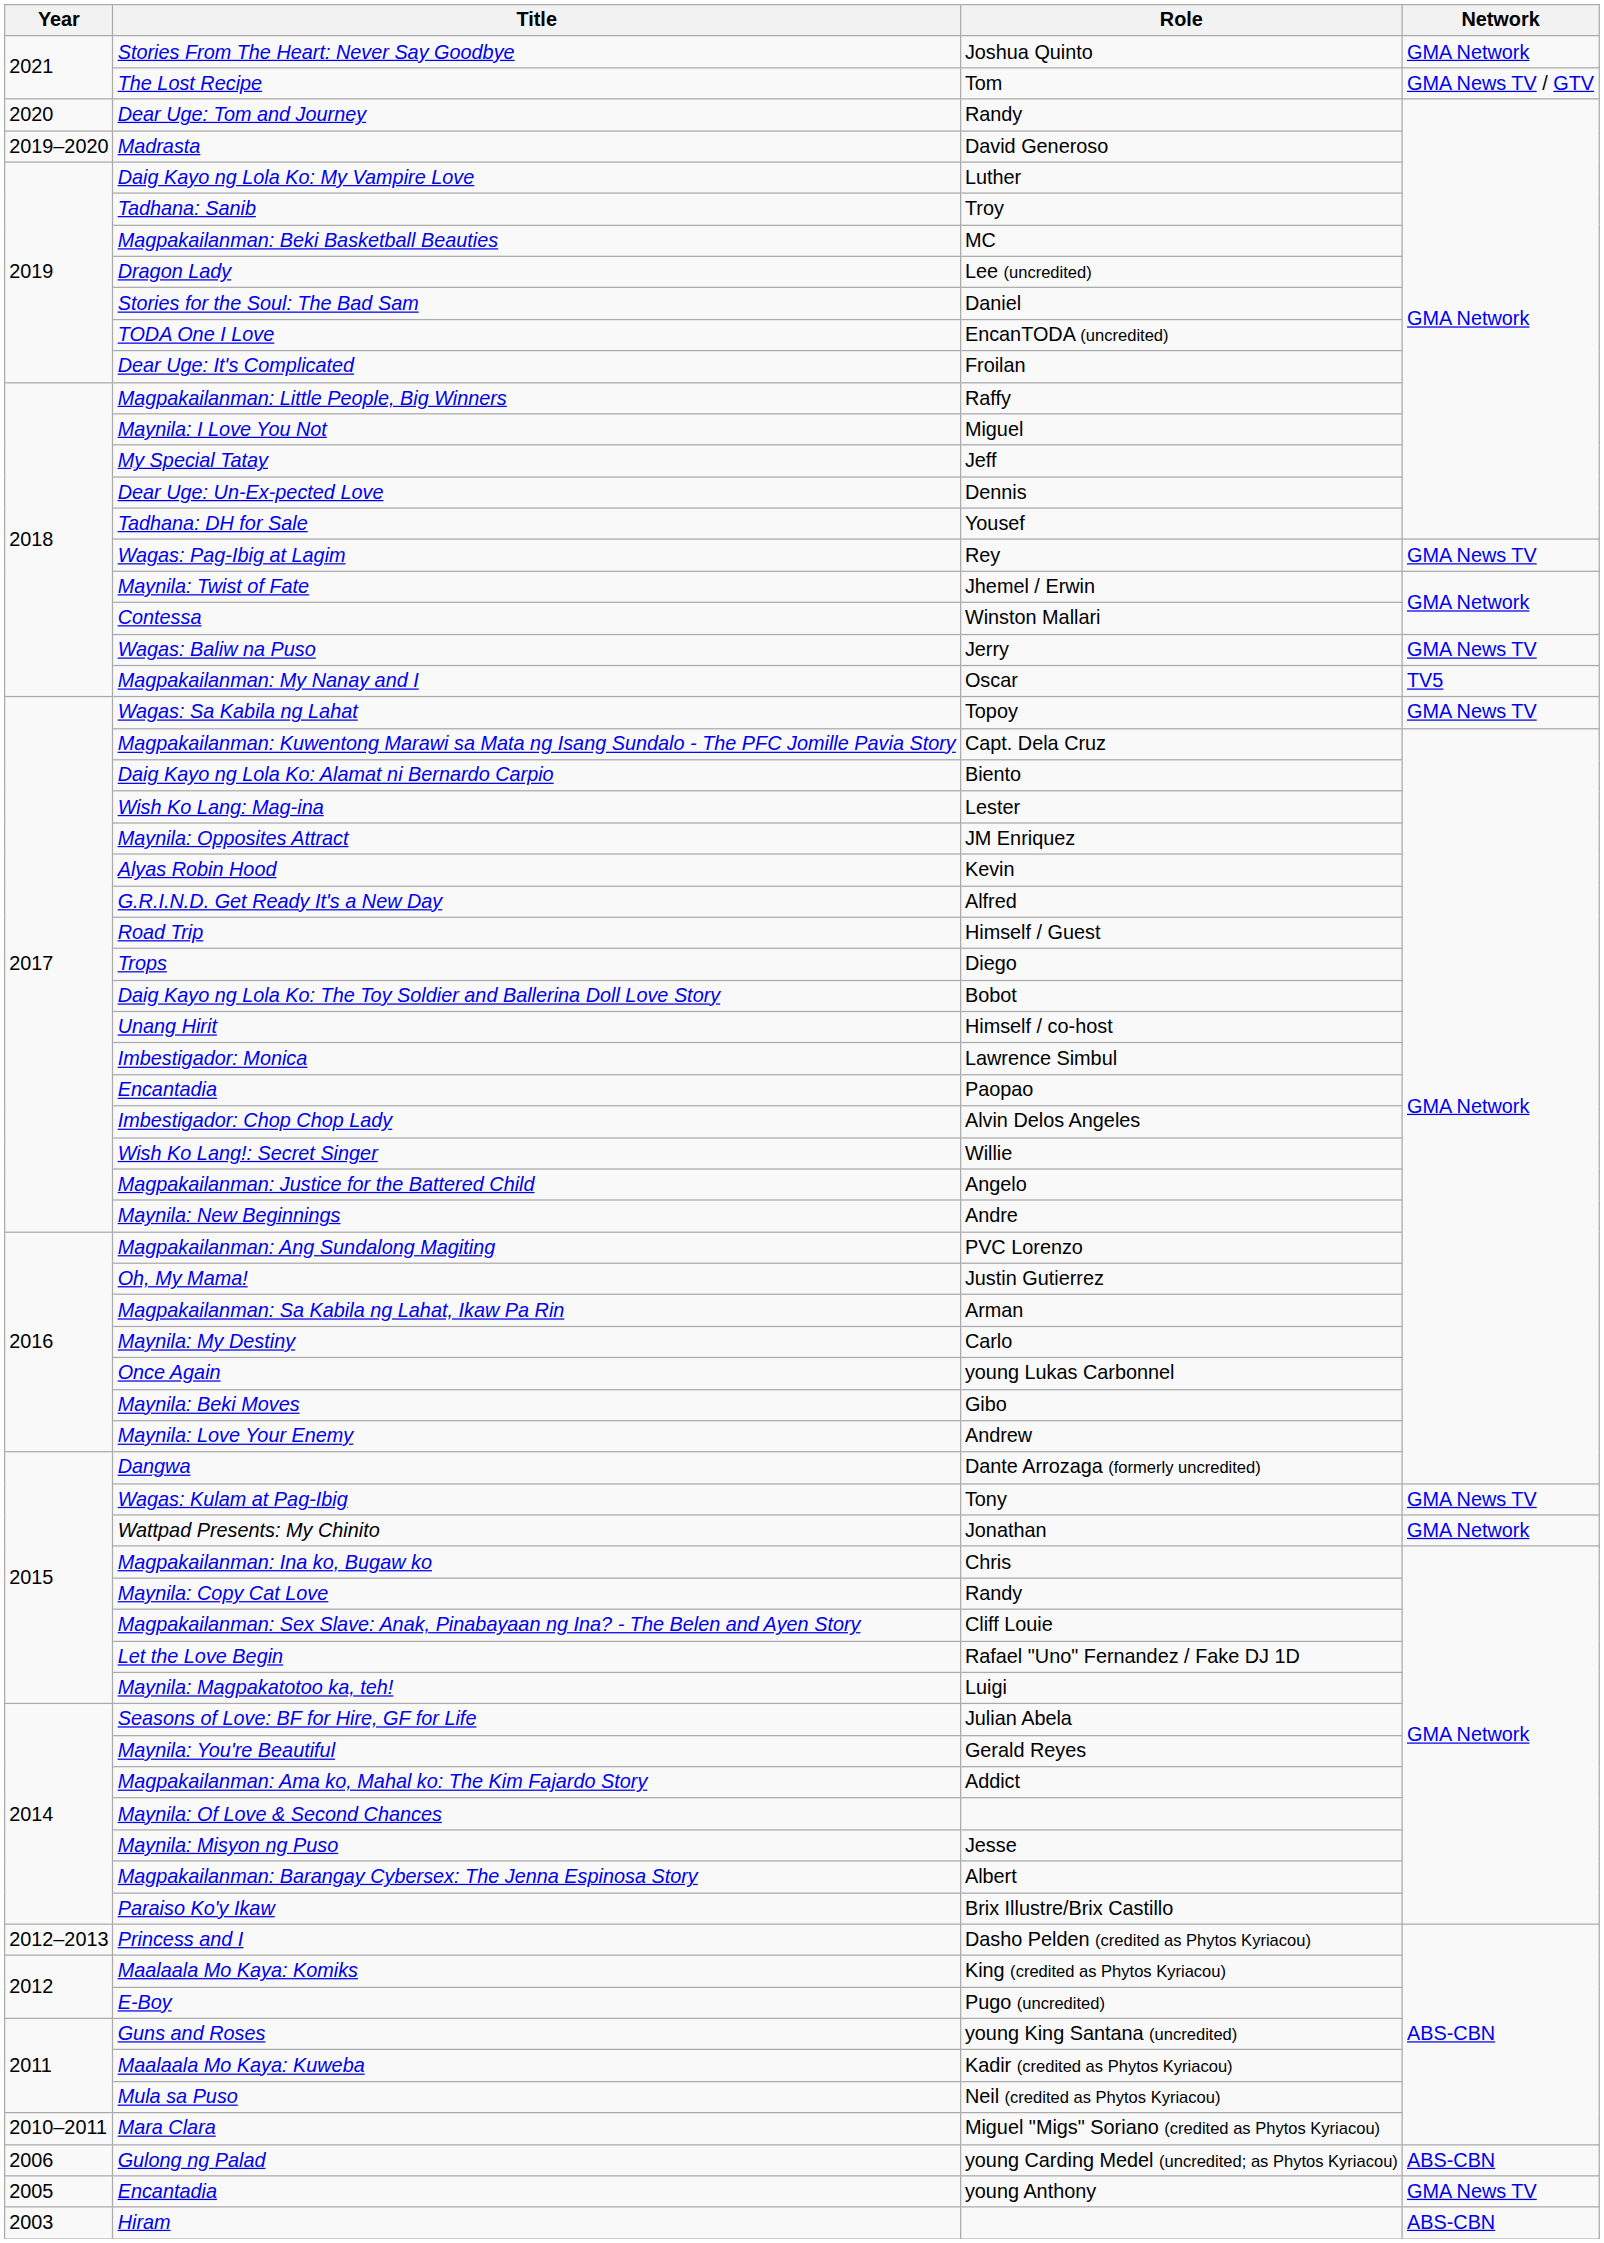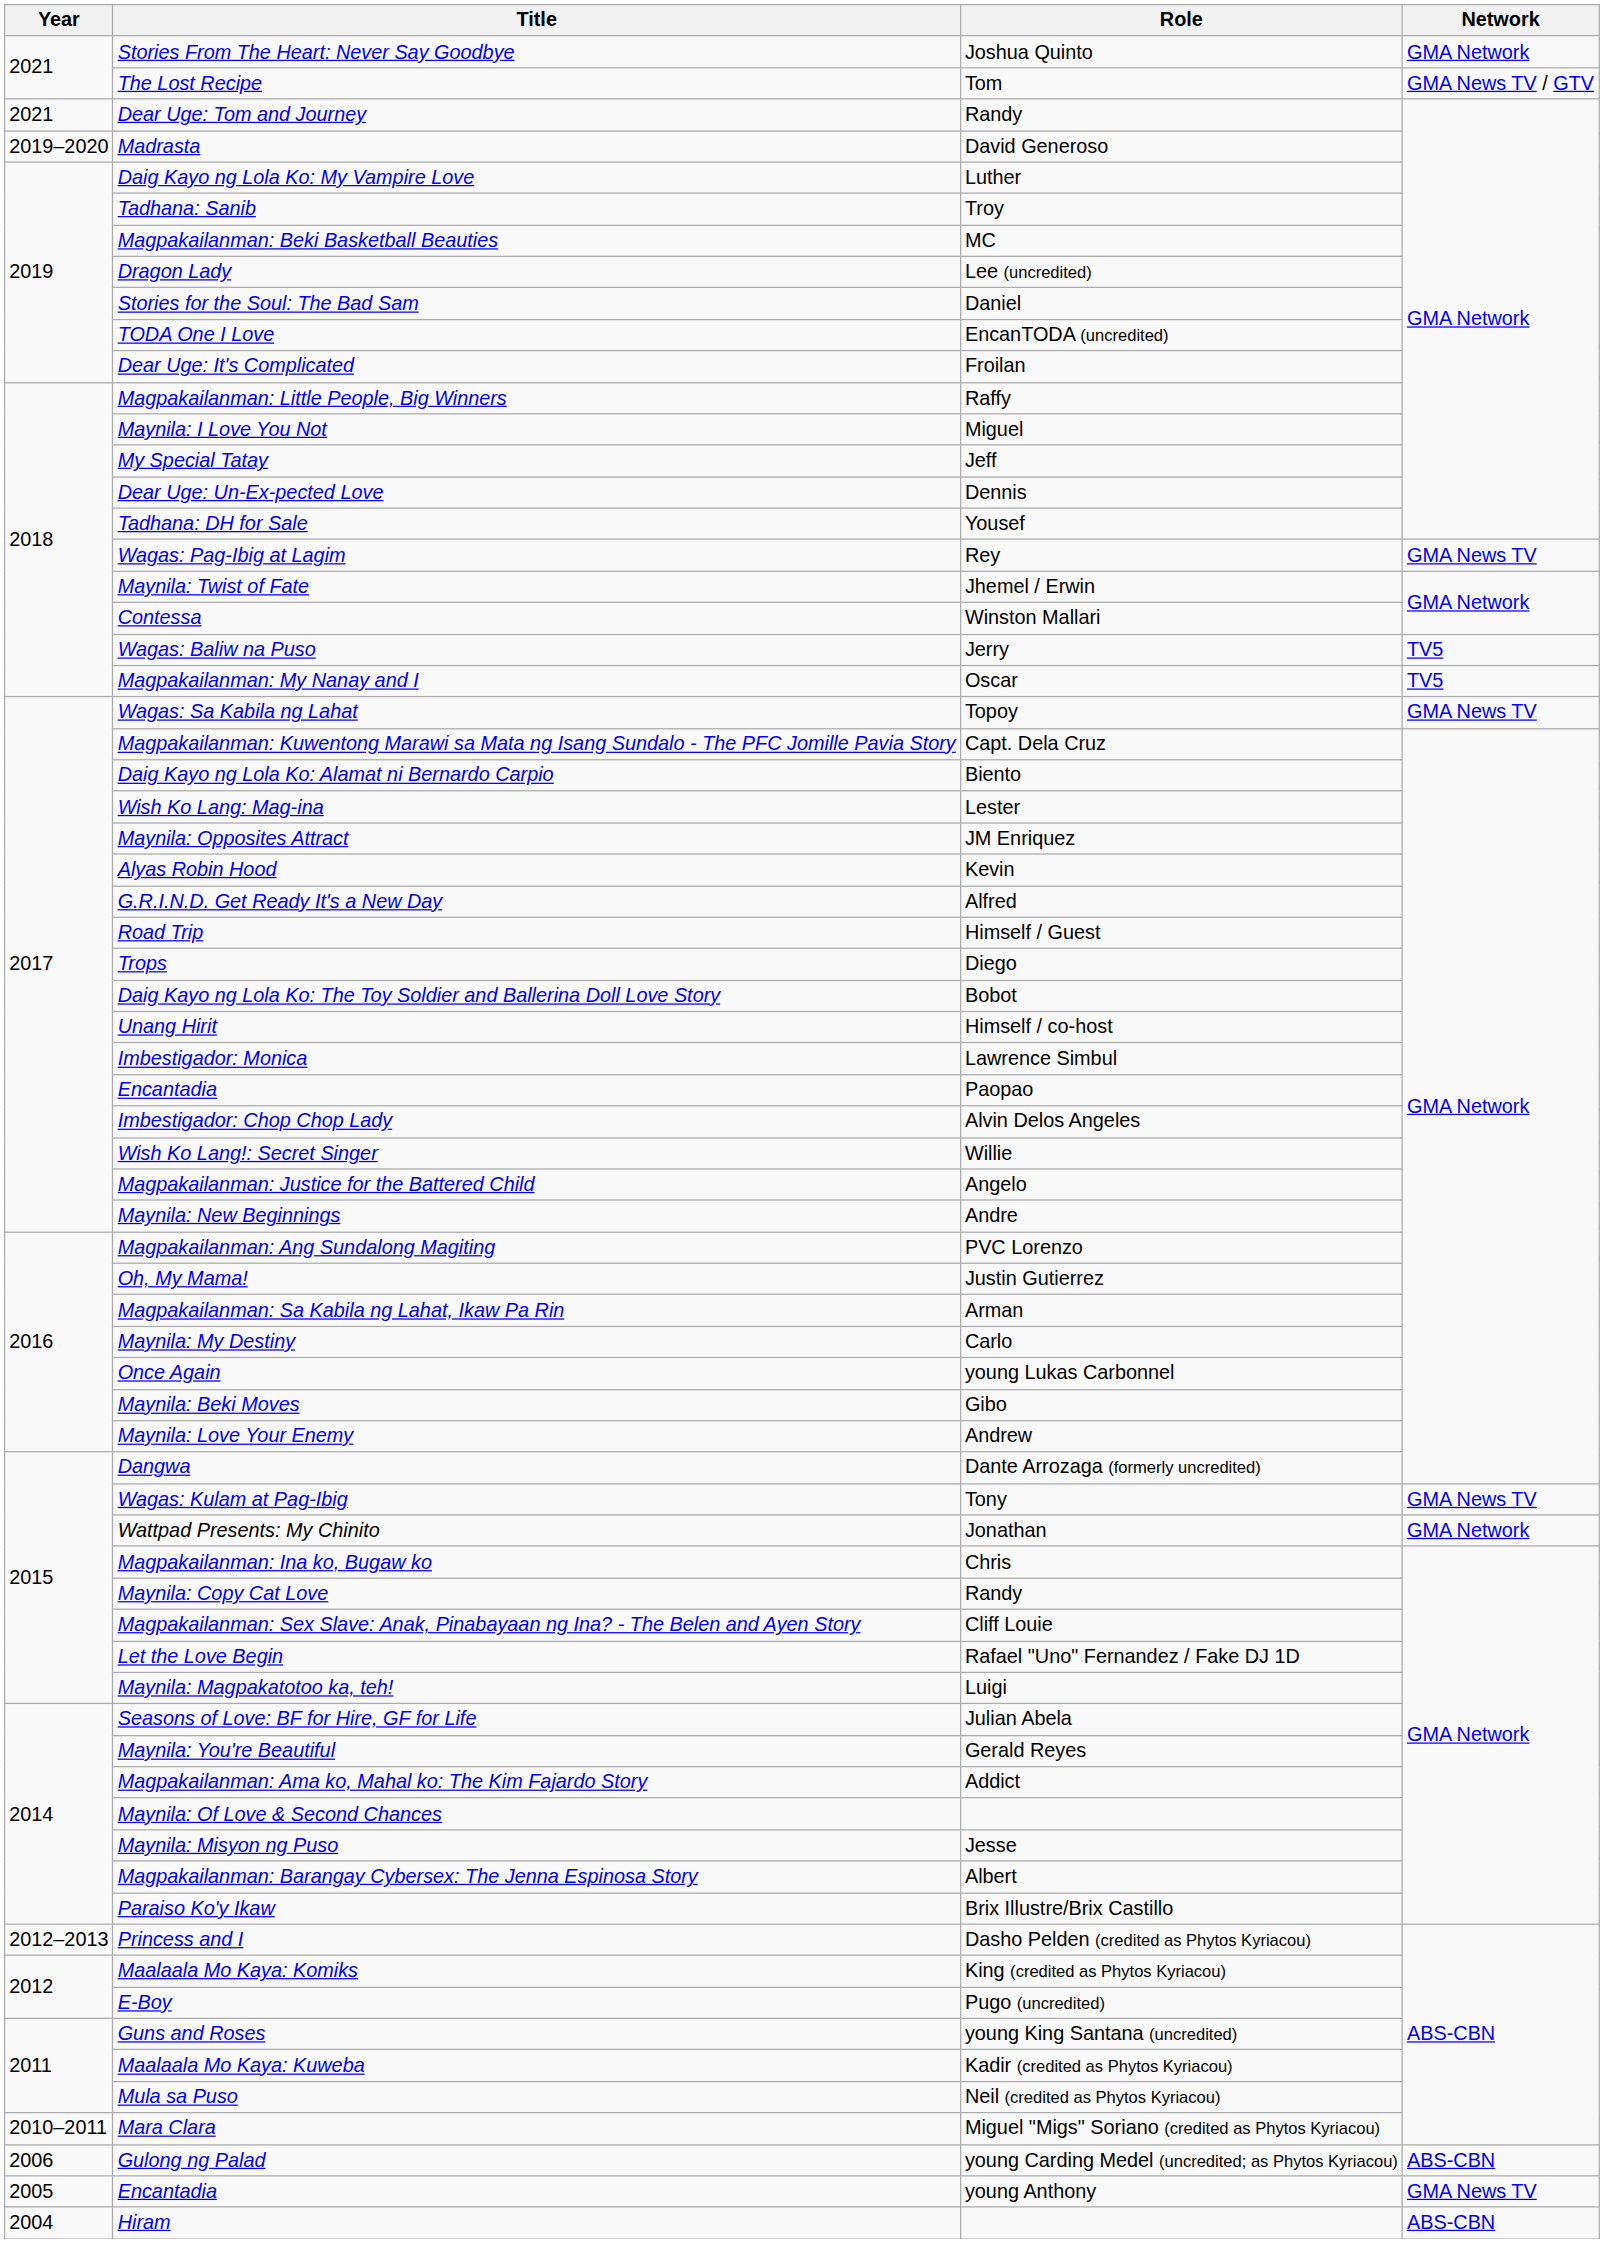Dear Uge: Tom and Journey | Year: 2020 -> 2021
Wagas: Baliw na Puso | Network: GMA News TV -> TV5
Hiram | Year: 2003 -> 2004
